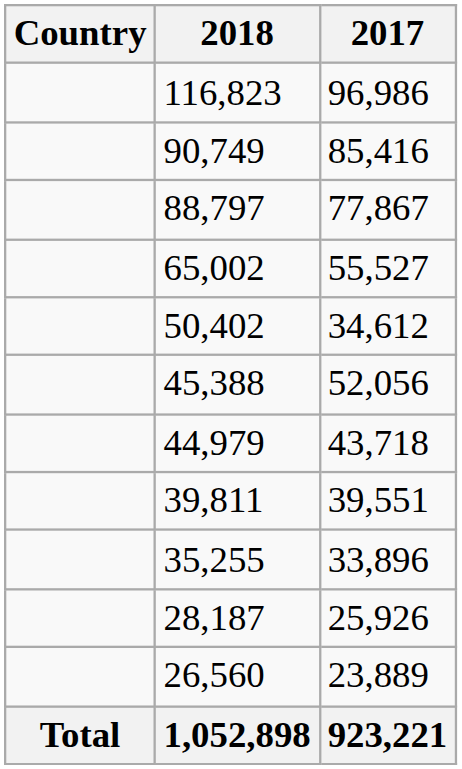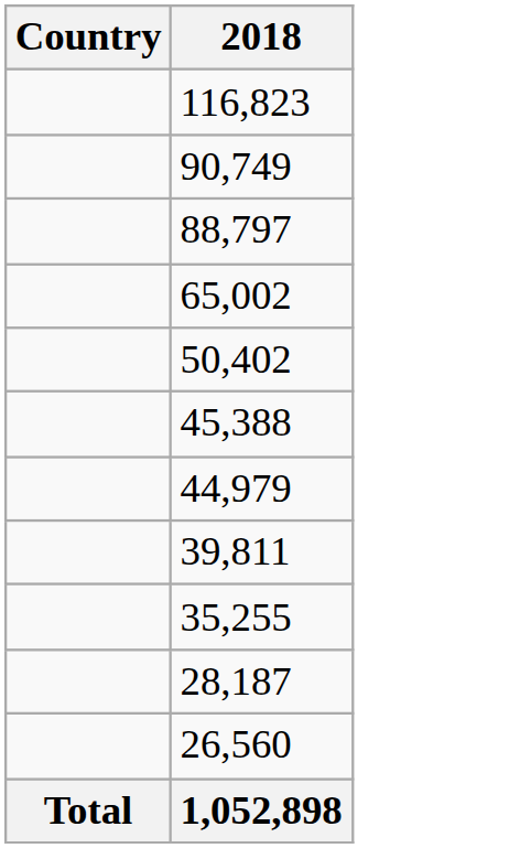- column: 2017 | 96,986 | 85,416 | 77,867 | 55,527 | 34,612 | 52,056 | 43,718 | 39,551 | 33,896 | 25,926 | 23,889 | 923,221
